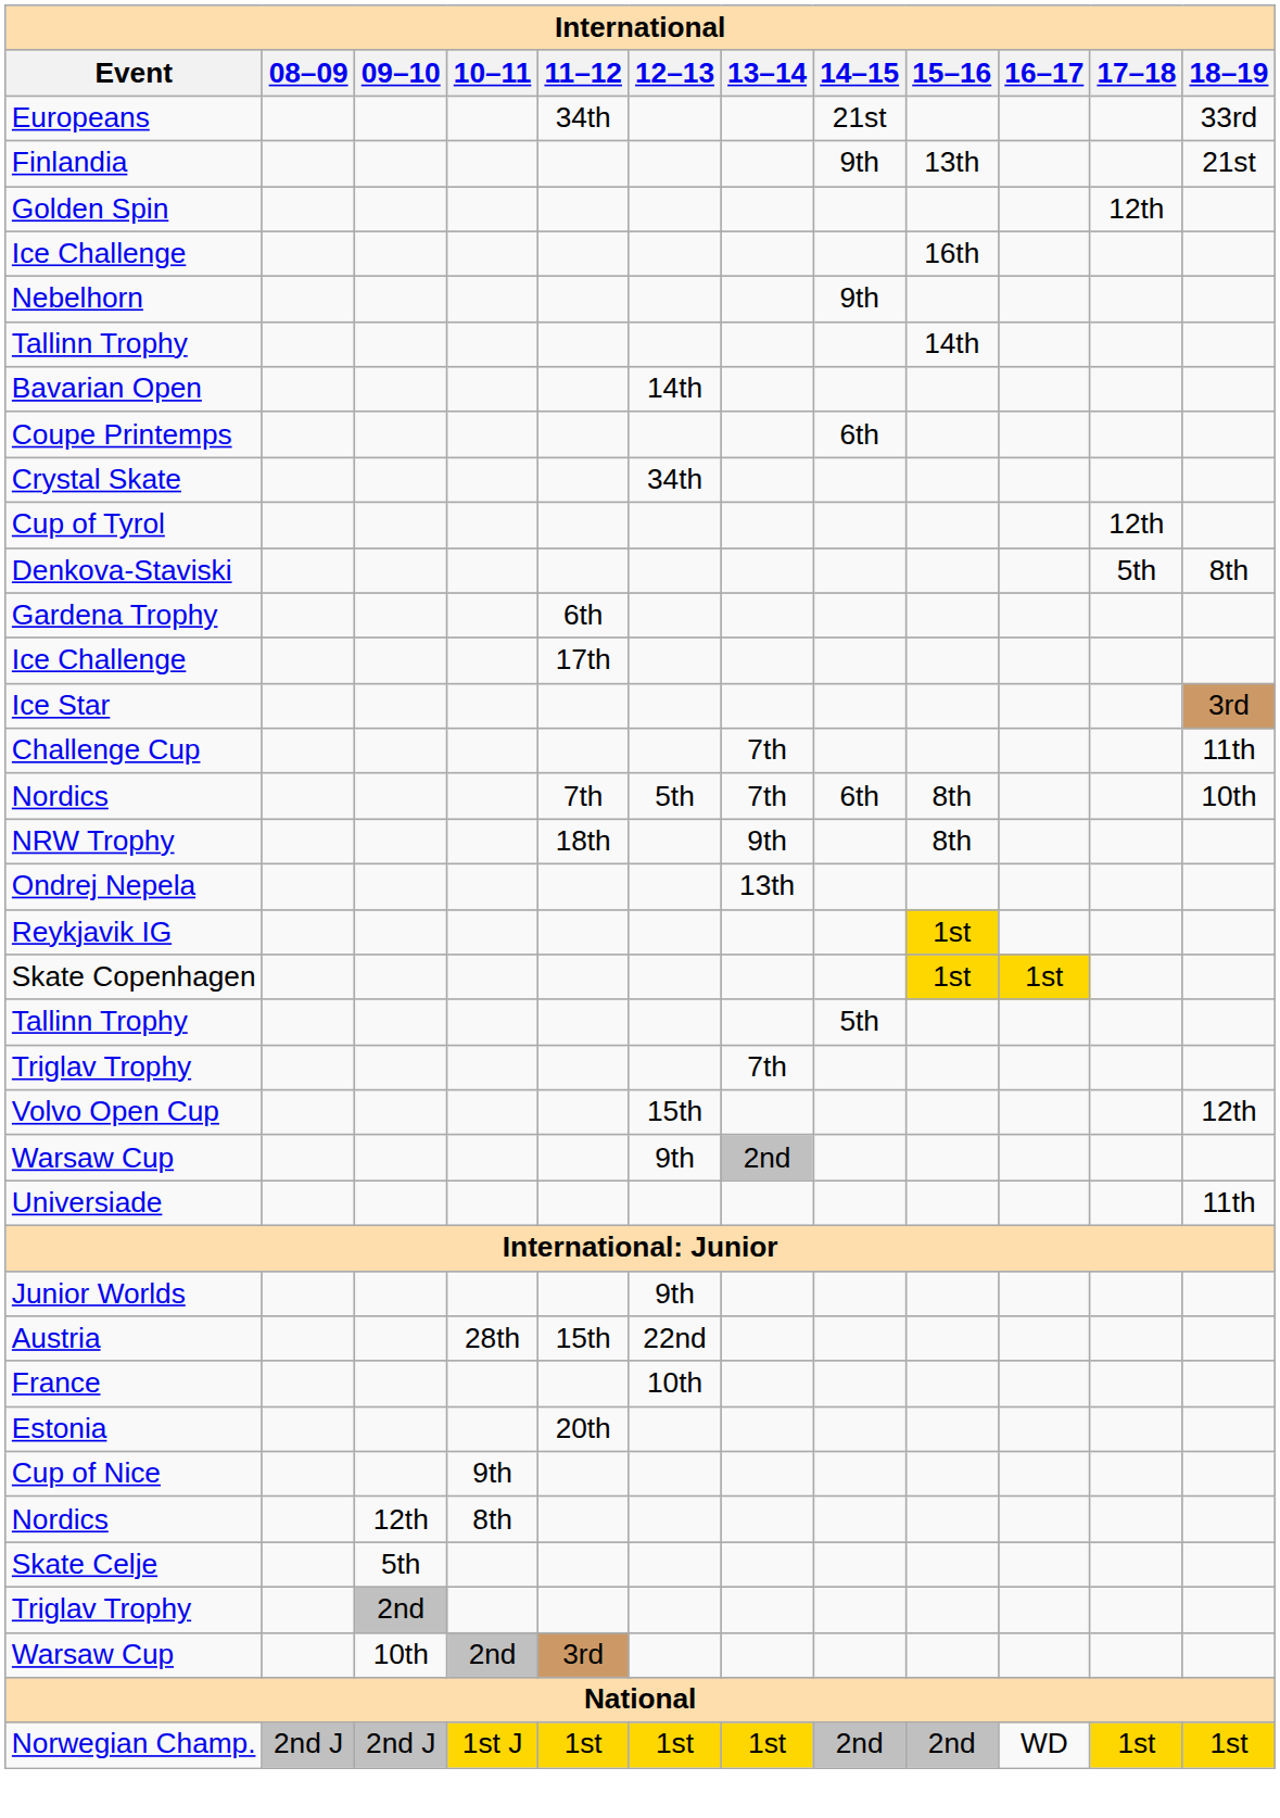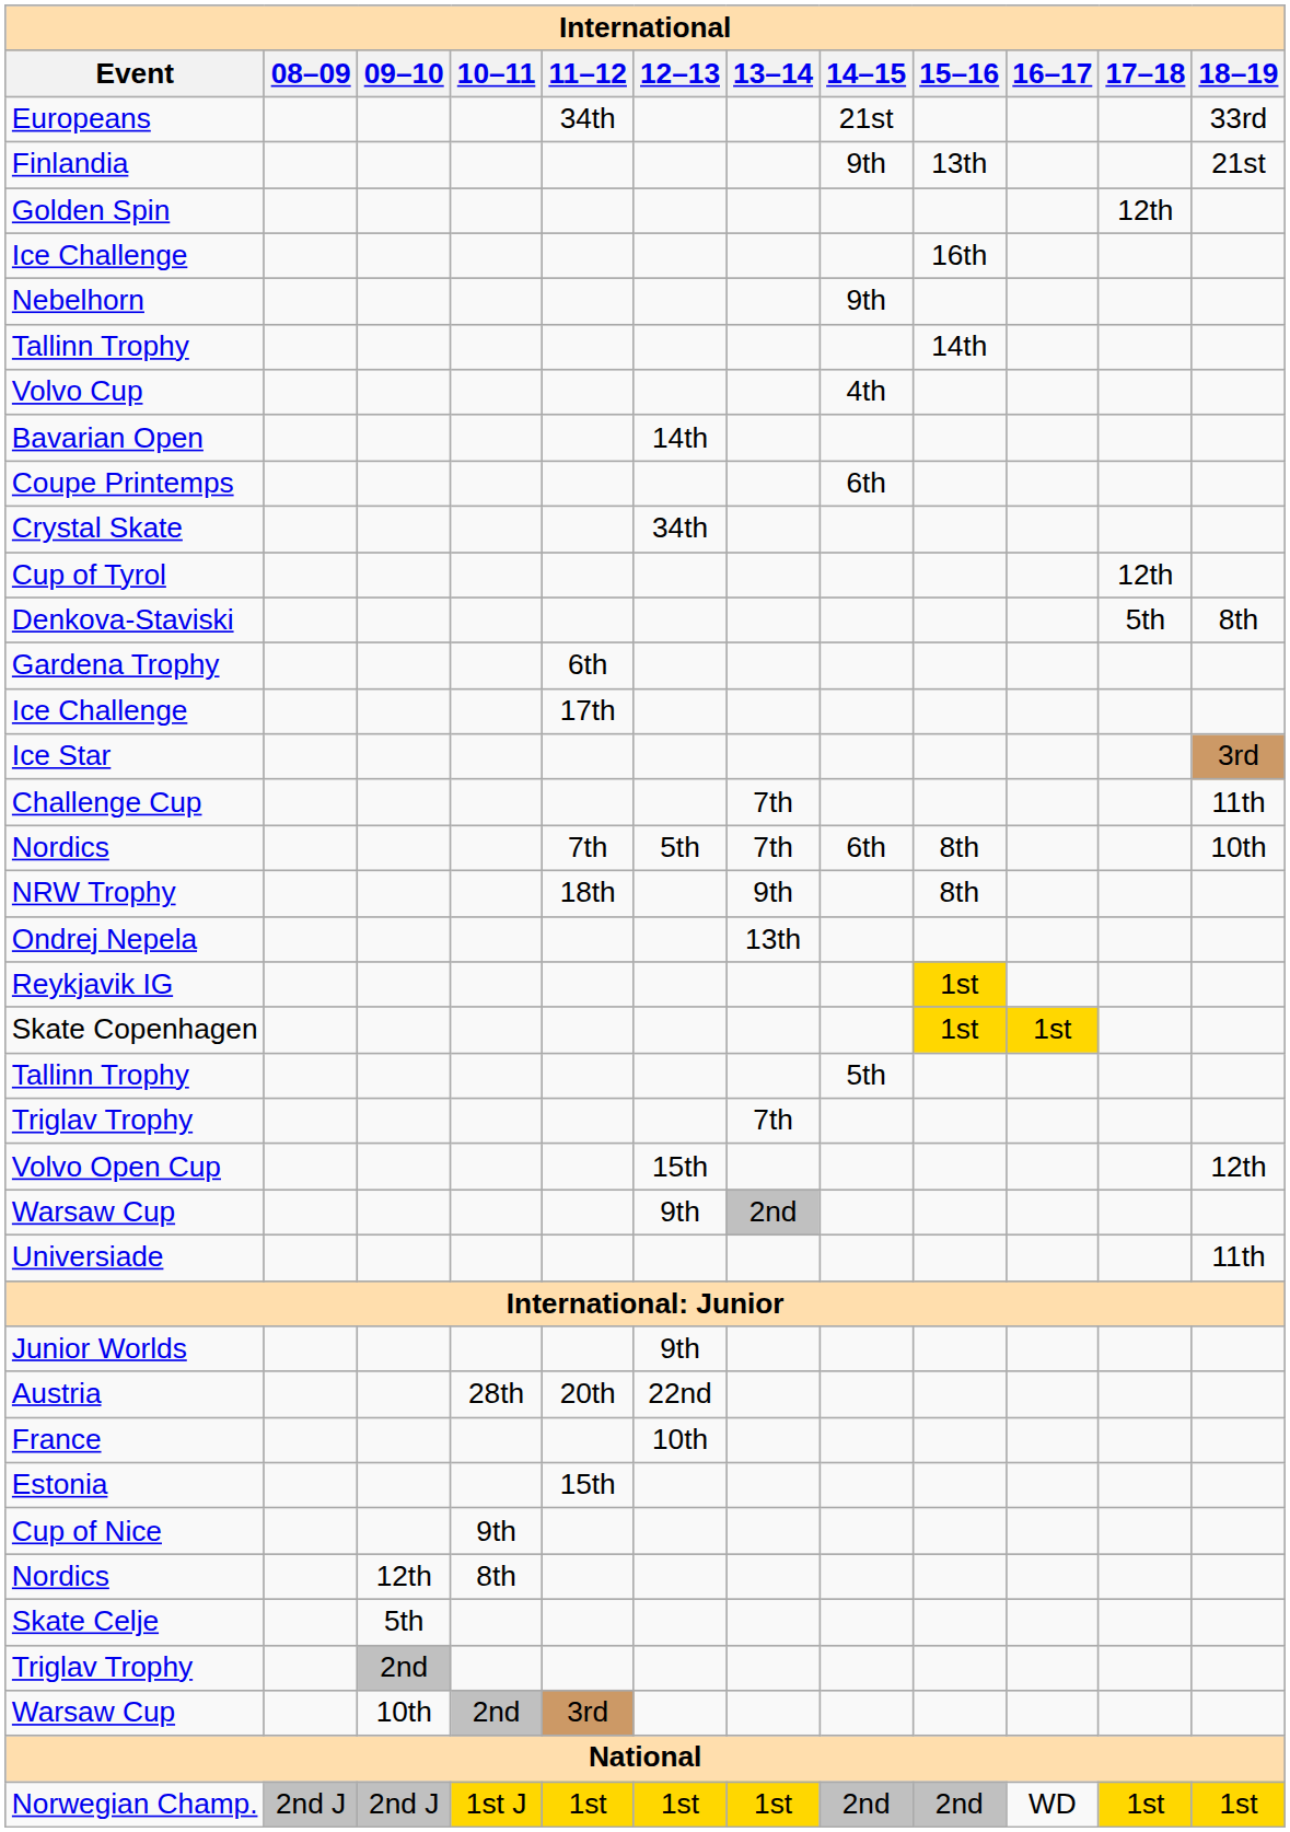+ row: Volvo Cup | 4th
Austria | 11–12: 15th -> 20th
Estonia | 11–12: 20th -> 15th
